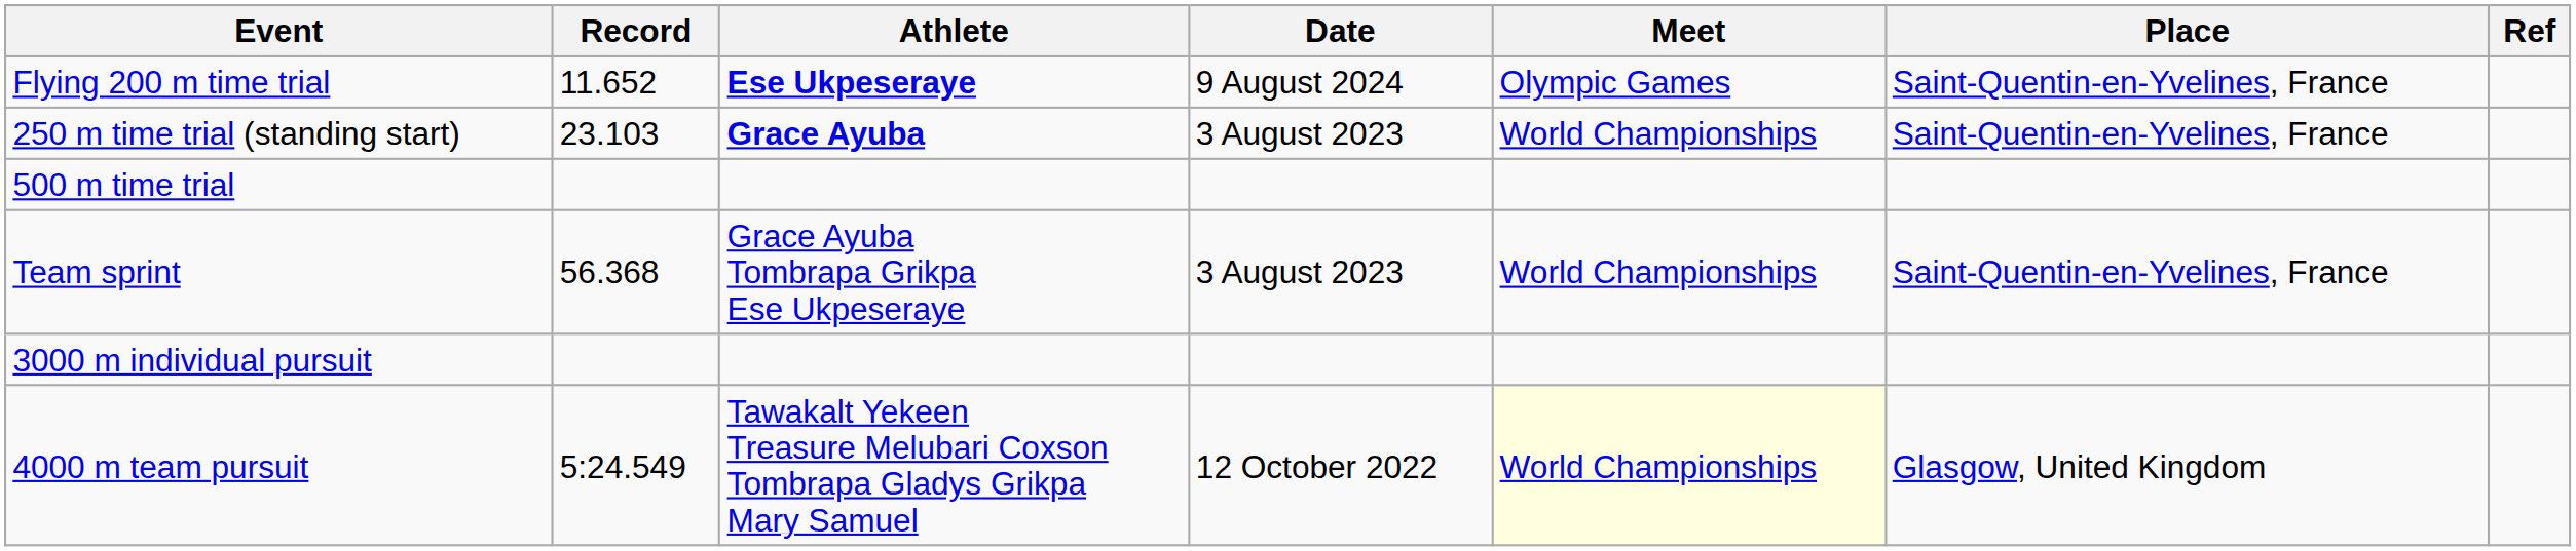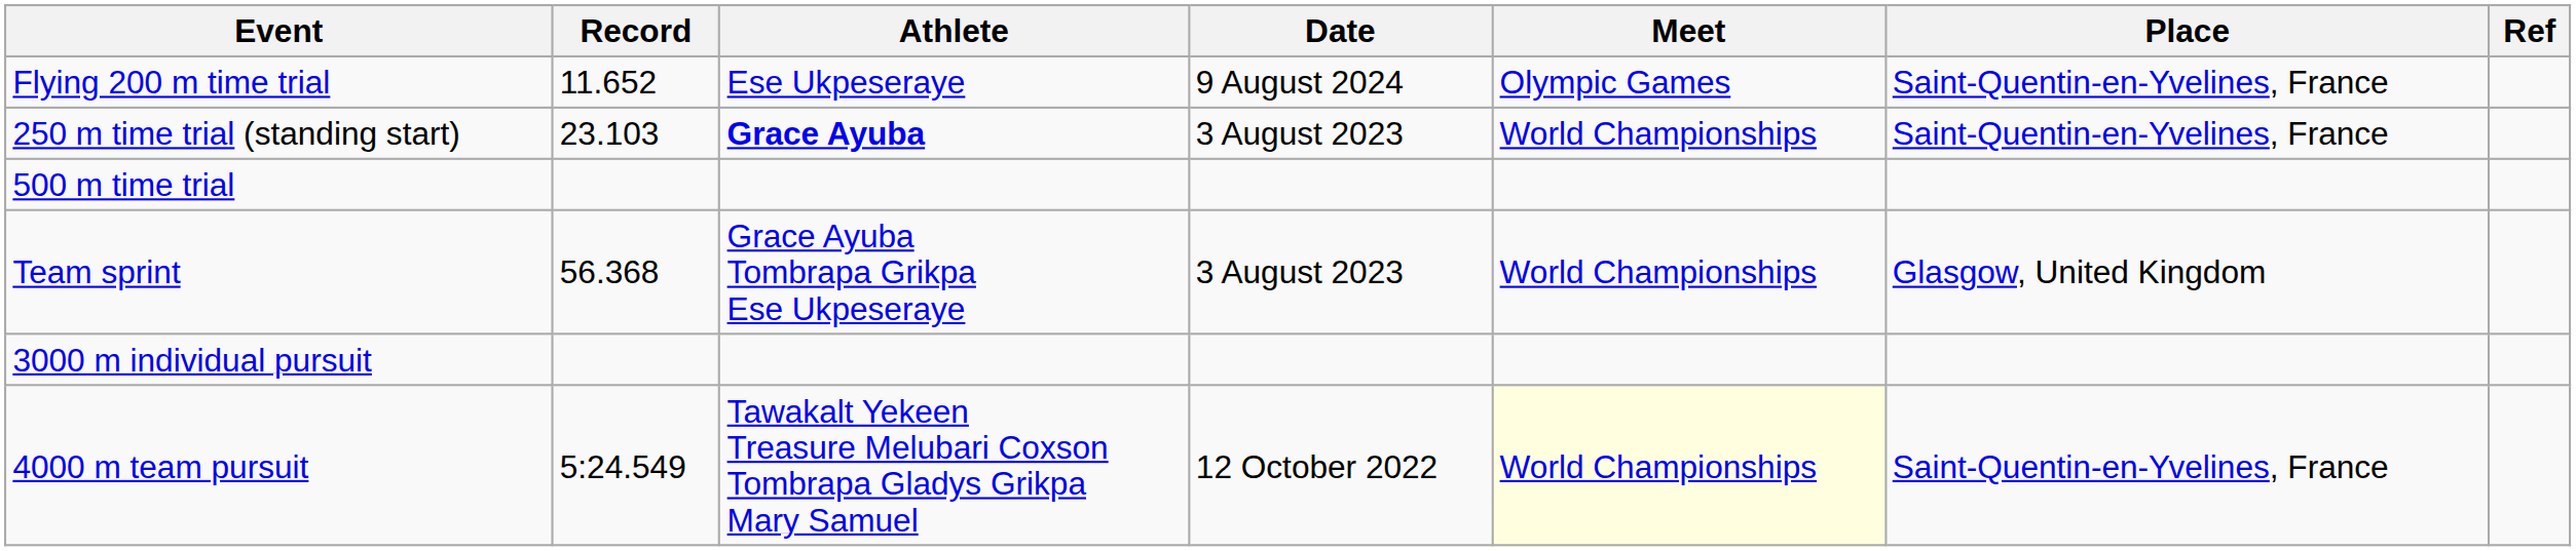Flying 200 m time trial | Athlete: bold -> normal
Team sprint | Place: Saint-Quentin-en-Yvelines, France -> Glasgow, United Kingdom
4000 m team pursuit | Place: Glasgow, United Kingdom -> Saint-Quentin-en-Yvelines, France
